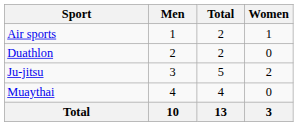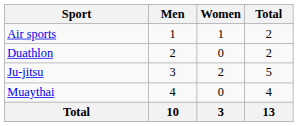columns swapped: Women <-> Total
